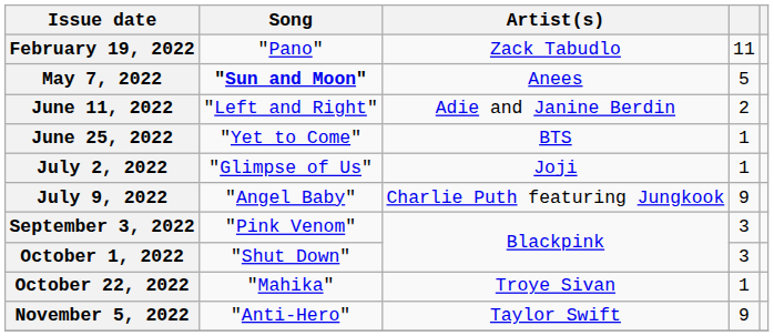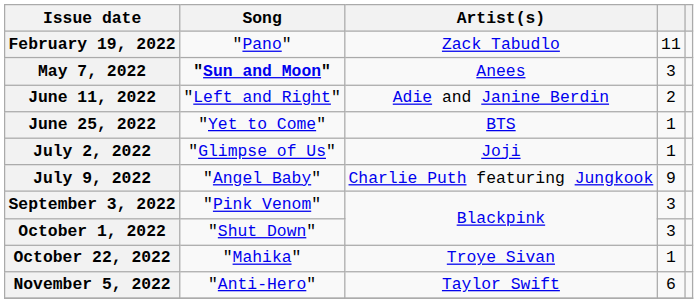May 7, 2022 | column 4: 5 -> 3
November 5, 2022 | column 4: 9 -> 6
